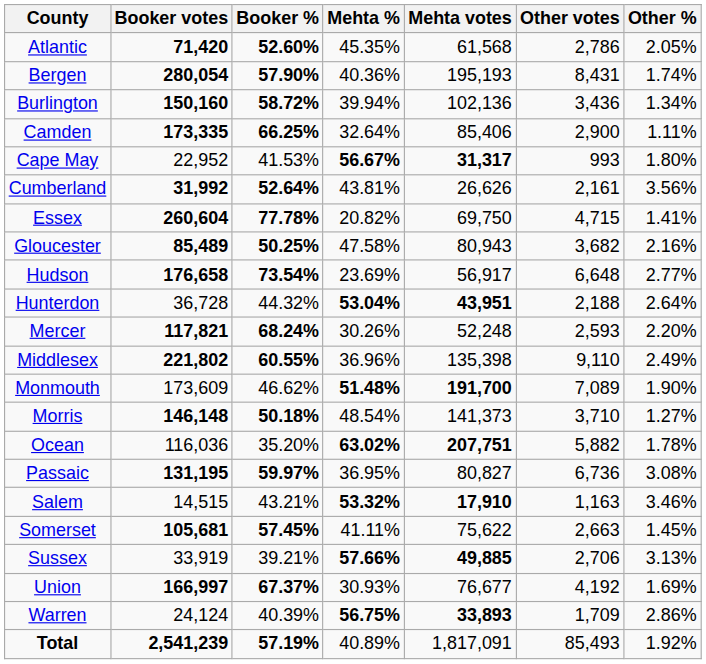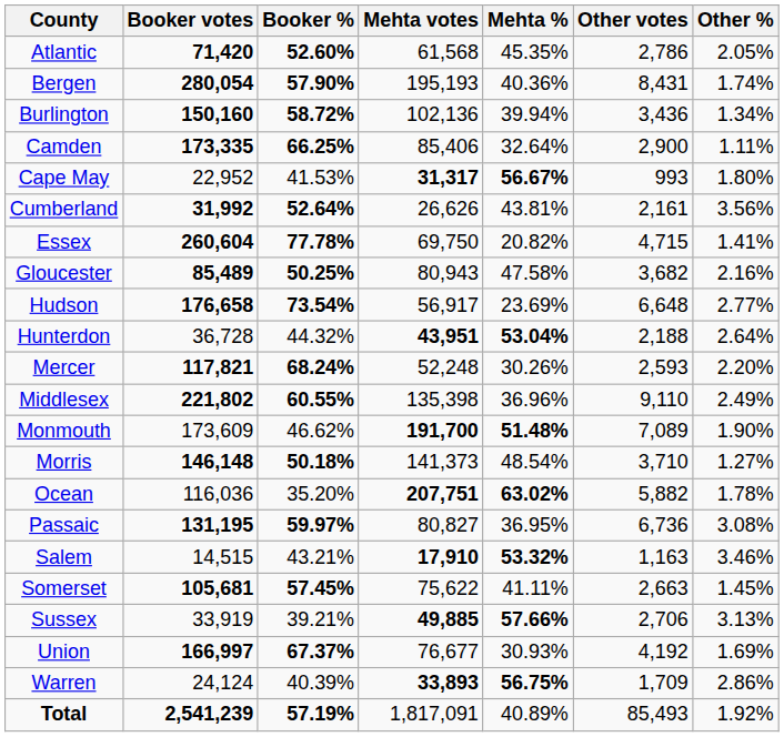columns swapped: Mehta votes <-> Mehta %
